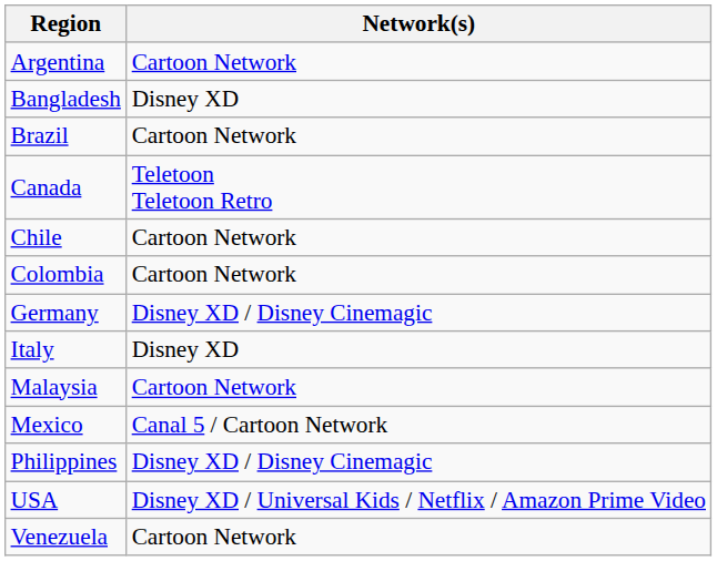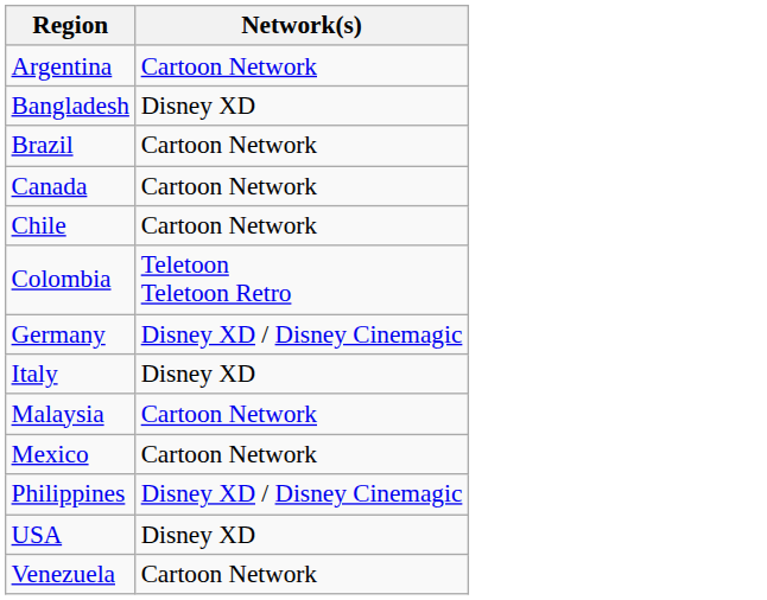Canada | Network(s): Teletoon Teletoon Retro -> Cartoon Network
Colombia | Network(s): Cartoon Network -> Teletoon Teletoon Retro
Mexico | Network(s): Canal 5 / Cartoon Network -> Cartoon Network
USA | Network(s): Disney XD / Universal Kids / Netflix / Amazon Prime Video -> Disney XD
